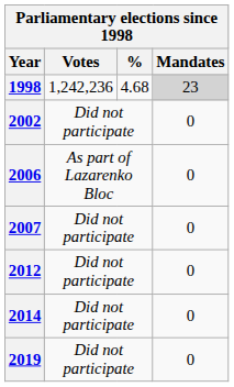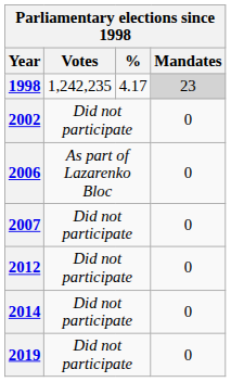1998 | Votes: 1,242,236 -> 1,242,235
1998 | %: 4.68 -> 4.17
